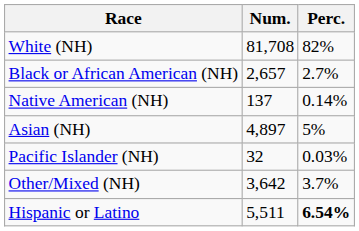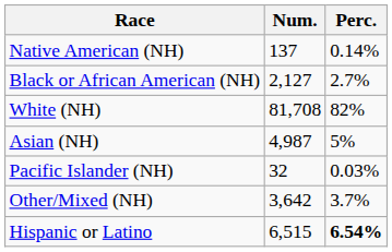rows swapped: White (NH) <-> Native American (NH)
Black or African American (NH) | Num.: 2,657 -> 2,127
Asian (NH) | Num.: 4,897 -> 4,987
Hispanic or Latino | Num.: 5,511 -> 6,515
